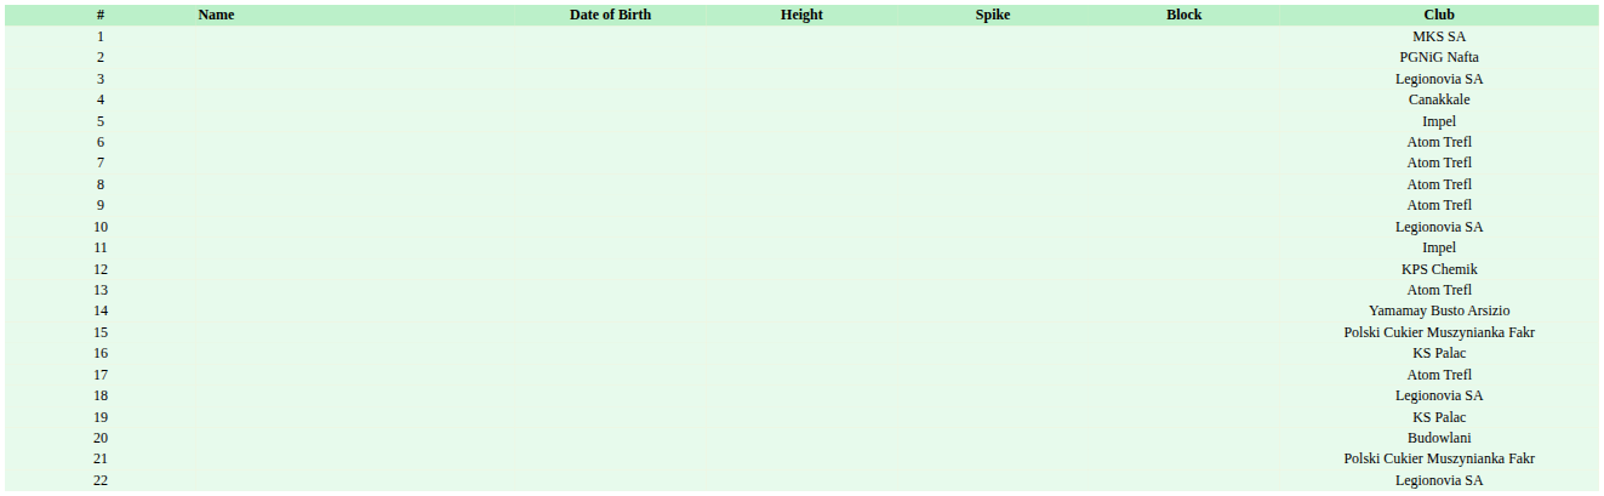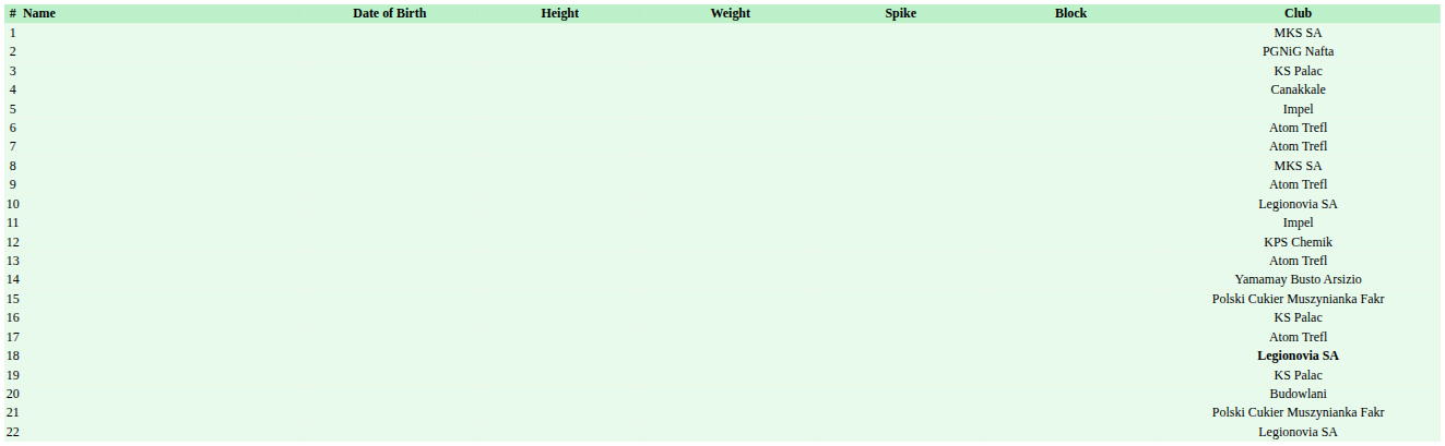+ column: Weight
3 | Club: Legionovia SA -> KS Palac
8 | Club: Atom Trefl -> MKS SA
18 | Club: normal -> bold
